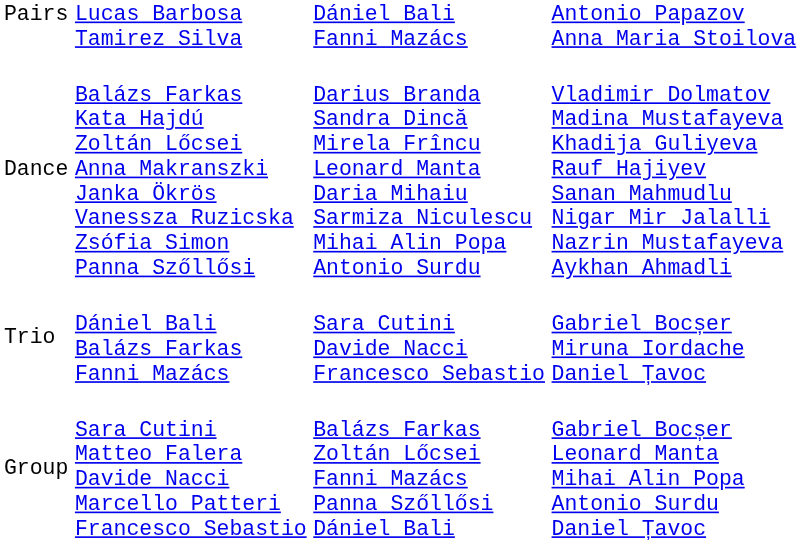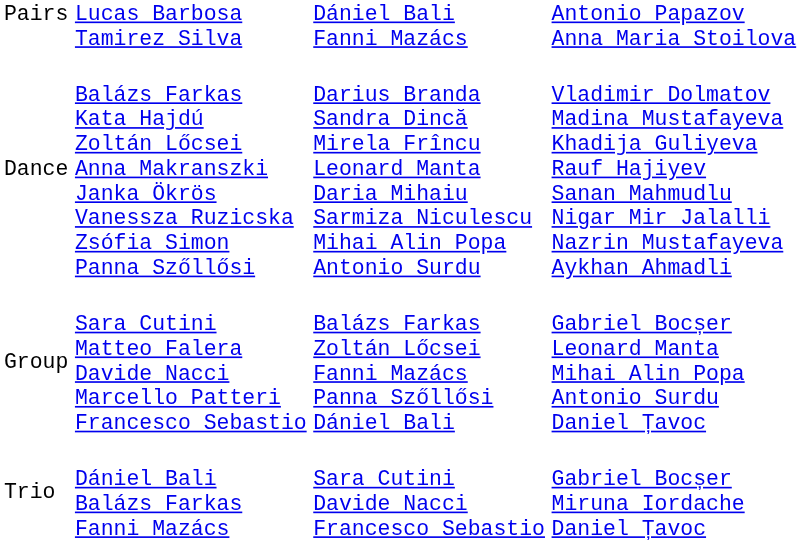rows swapped: Group <-> Trio
